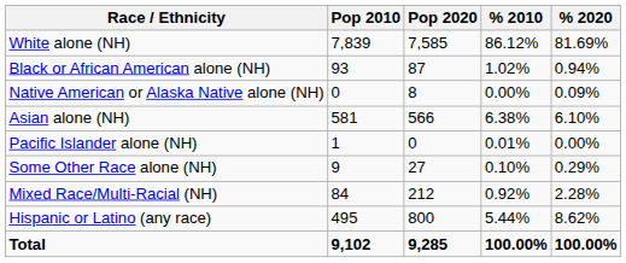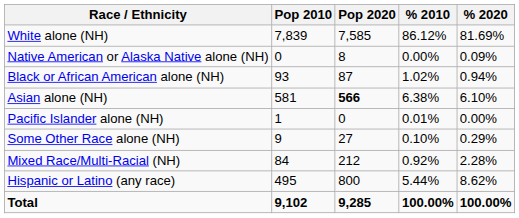rows swapped: Black or African American alone (NH) <-> Native American or Alaska Native alone (NH)
Asian alone (NH) | Pop 2020: normal -> bold
